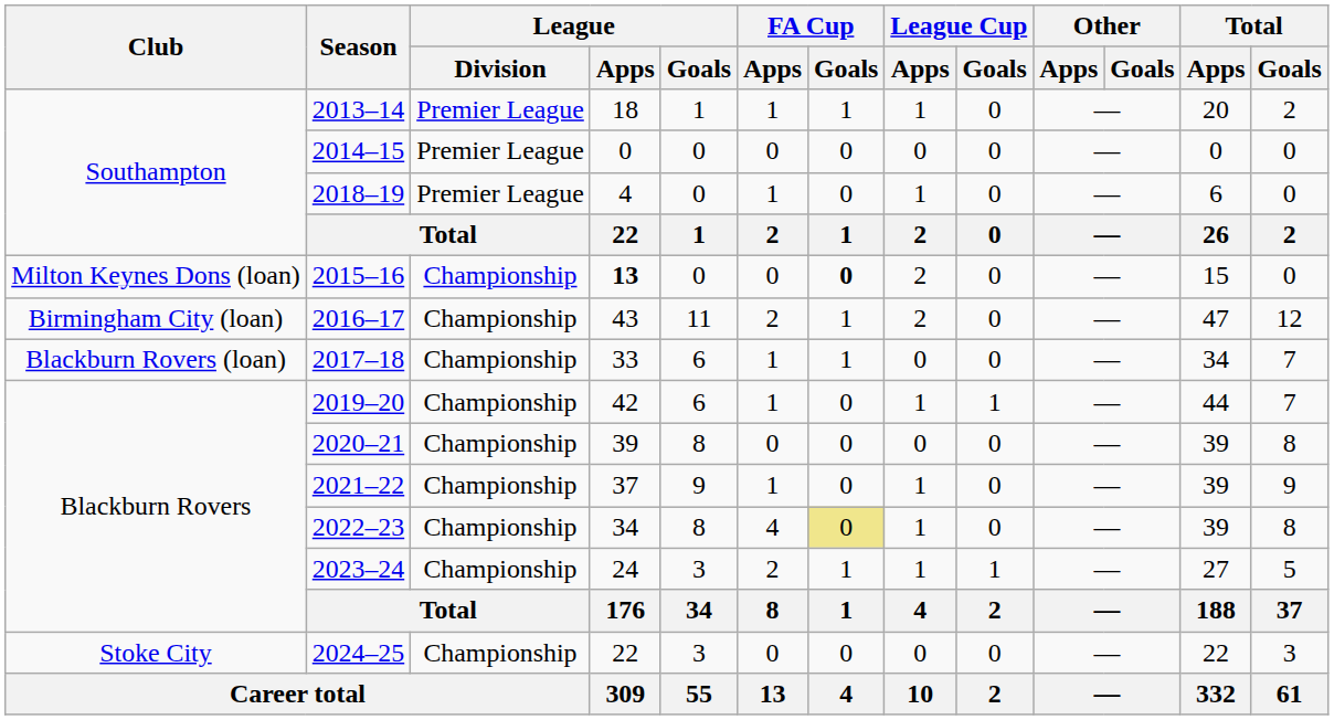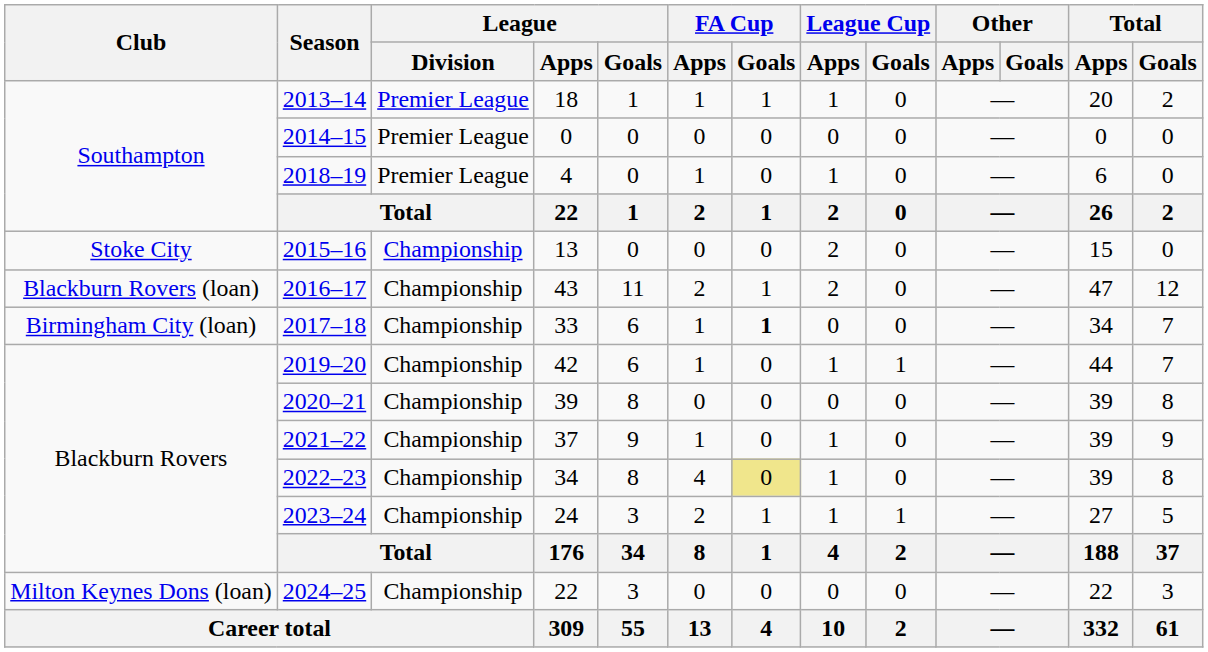2015–16 | Club: Milton Keynes Dons (loan) -> Stoke City
2015–16 | League / Apps: bold -> normal
2015–16 | FA Cup / Goals: bold -> normal
2016–17 | Club: Birmingham City (loan) -> Blackburn Rovers (loan)
2017–18 | Club: Blackburn Rovers (loan) -> Birmingham City (loan)
2017–18 | FA Cup / Goals: normal -> bold
2024–25 | Club: Stoke City -> Milton Keynes Dons (loan)
